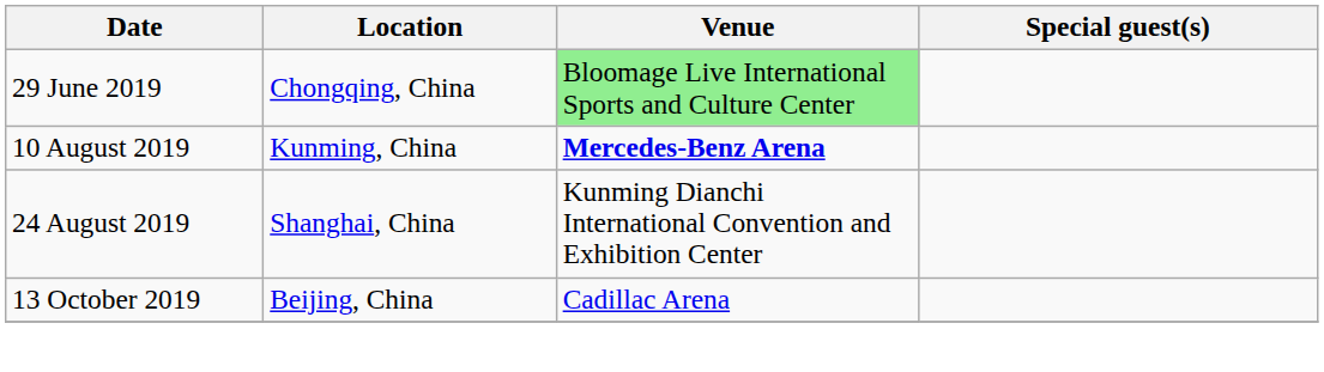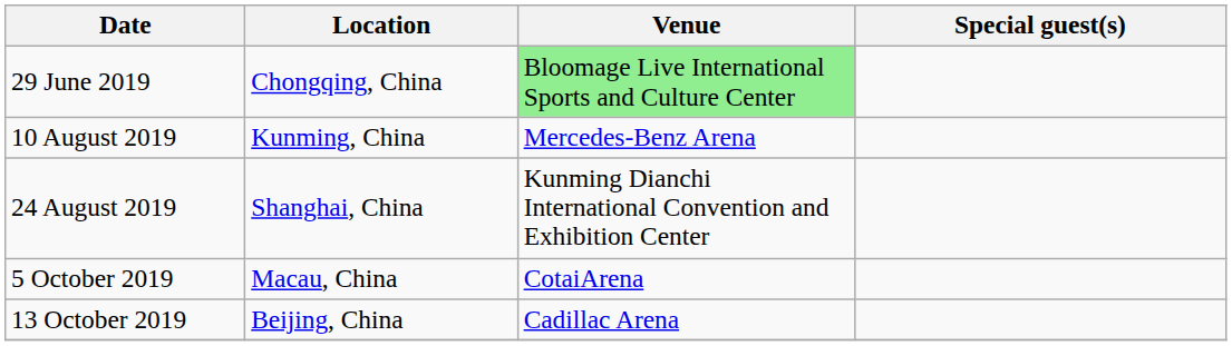10 August 2019 | Venue: bold -> normal
+ row: 5 October 2019 | Macau, China | CotaiArena
